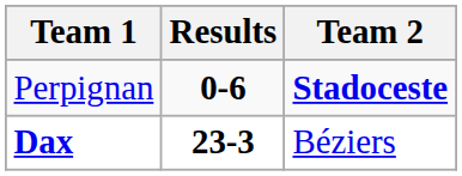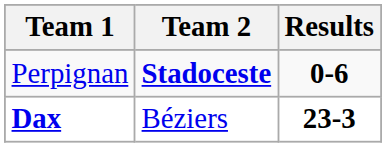columns swapped: Team 2 <-> Results
